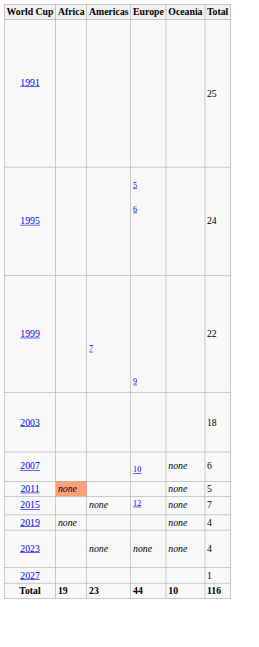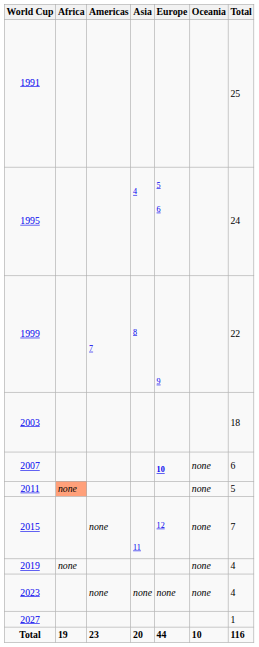+ column: Asia | 4 | 8 | 11 | none | 20
2007 | Europe: normal -> bold
